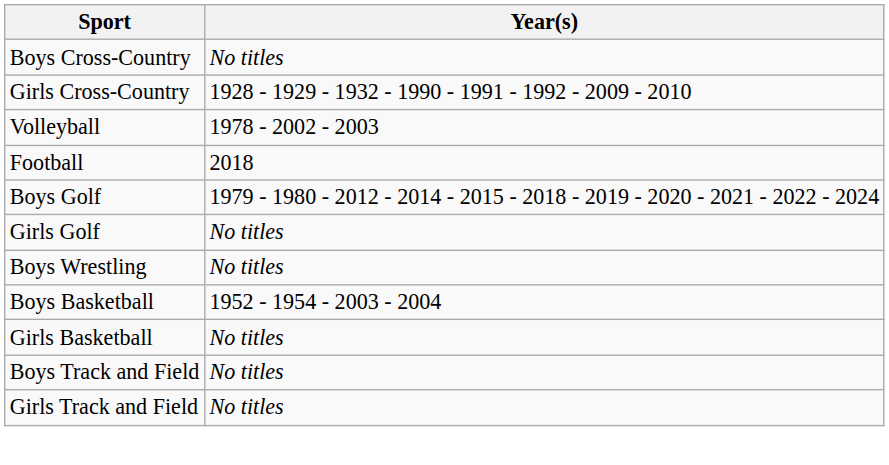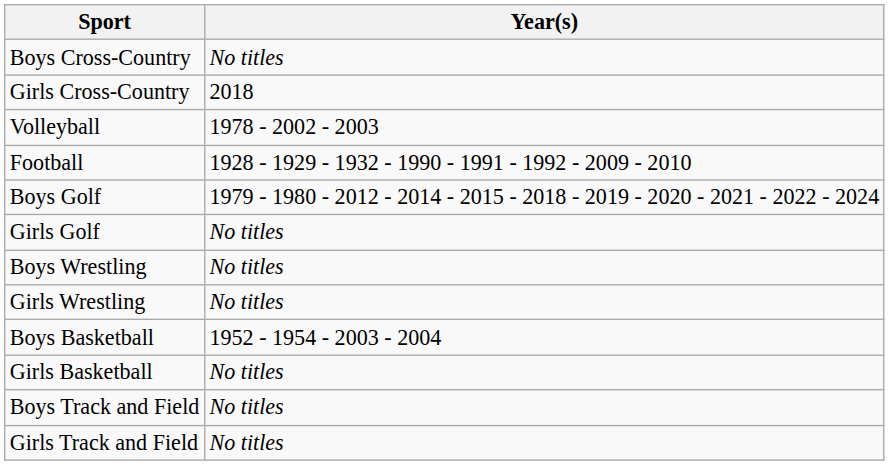Girls Cross-Country | Year(s): 1928 - 1929 - 1932 - 1990 - 1991 - 1992 - 2009 - 2010 -> 2018
Football | Year(s): 2018 -> 1928 - 1929 - 1932 - 1990 - 1991 - 1992 - 2009 - 2010
+ row: Girls Wrestling | No titles
